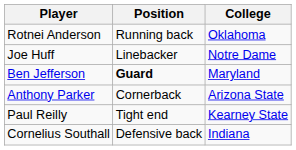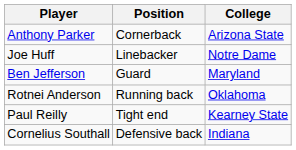rows swapped: Rotnei Anderson <-> Anthony Parker
Ben Jefferson | Position: bold -> normal
